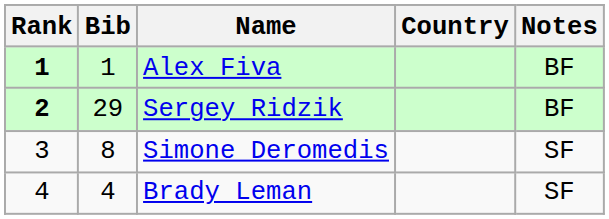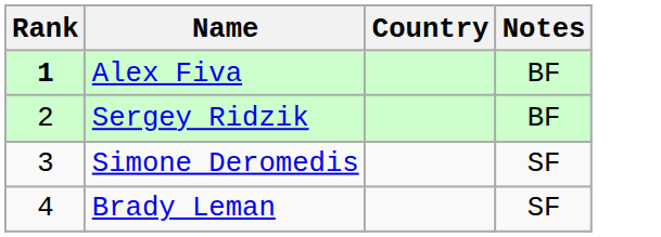- column: Bib | 1 | 29 | 8 | 4
Sergey Ridzik | Rank: bold -> normal
